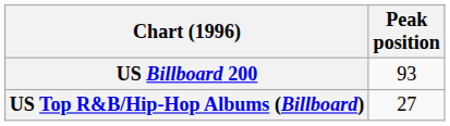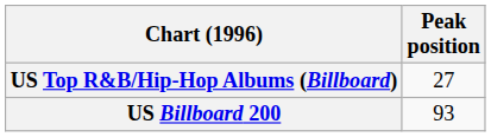rows swapped: US Billboard 200 <-> US Top R&B/Hip-Hop Albums (Billboard)
